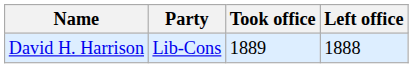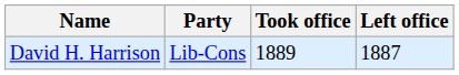David H. Harrison | Left office: 1888 -> 1887
